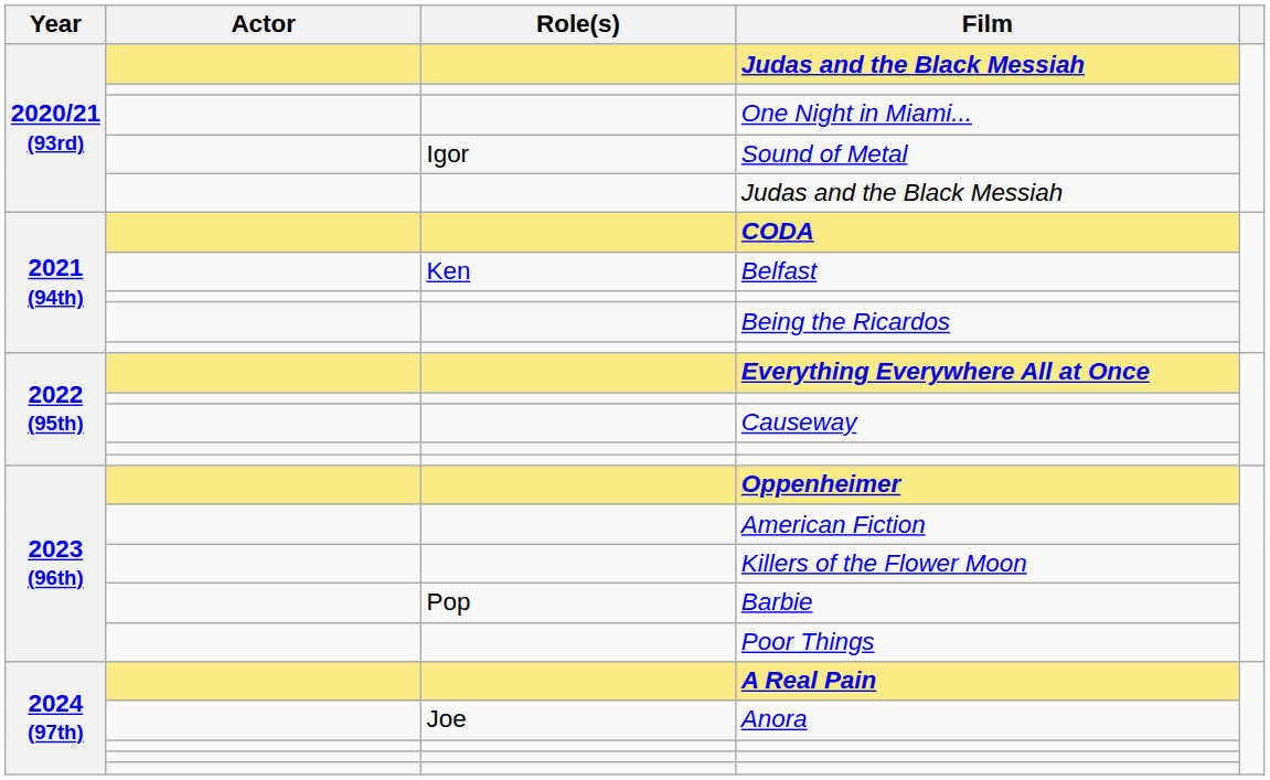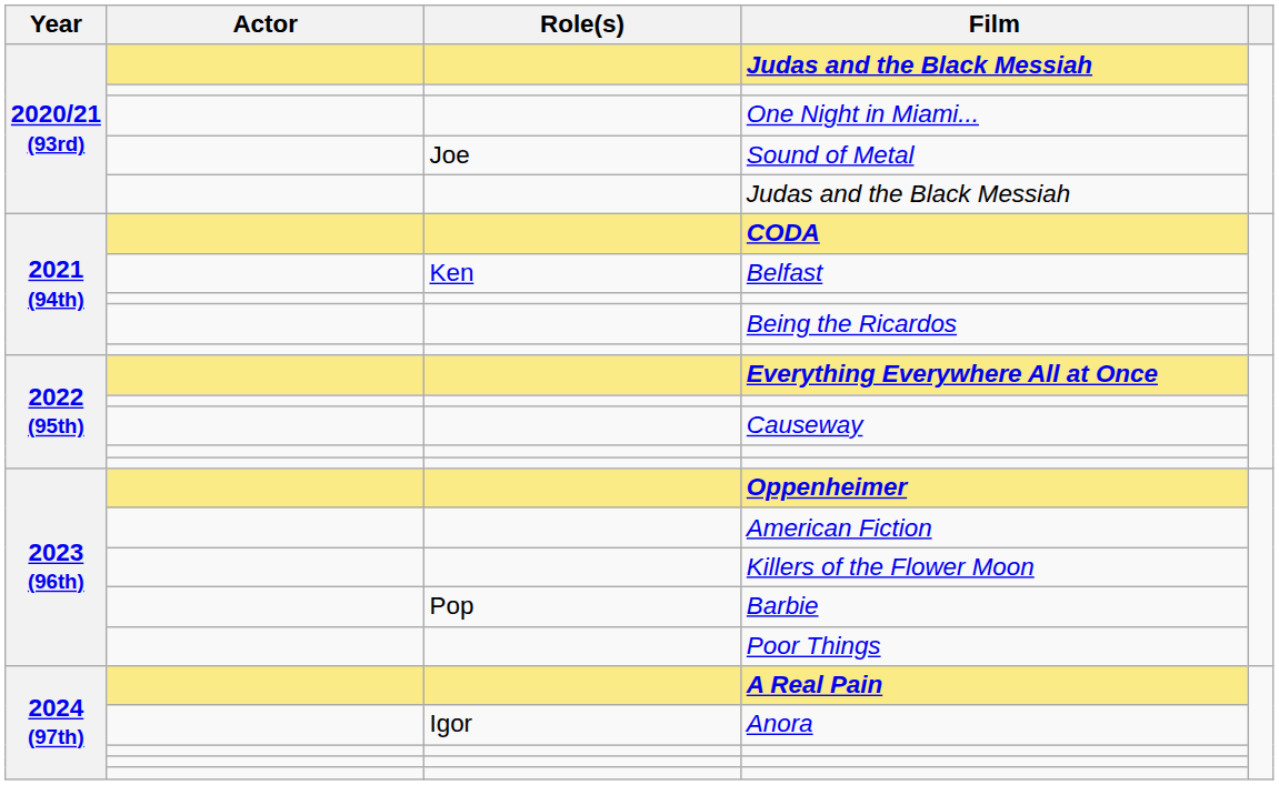Sound of Metal | Role(s): Igor -> Joe
Anora | Role(s): Joe -> Igor
